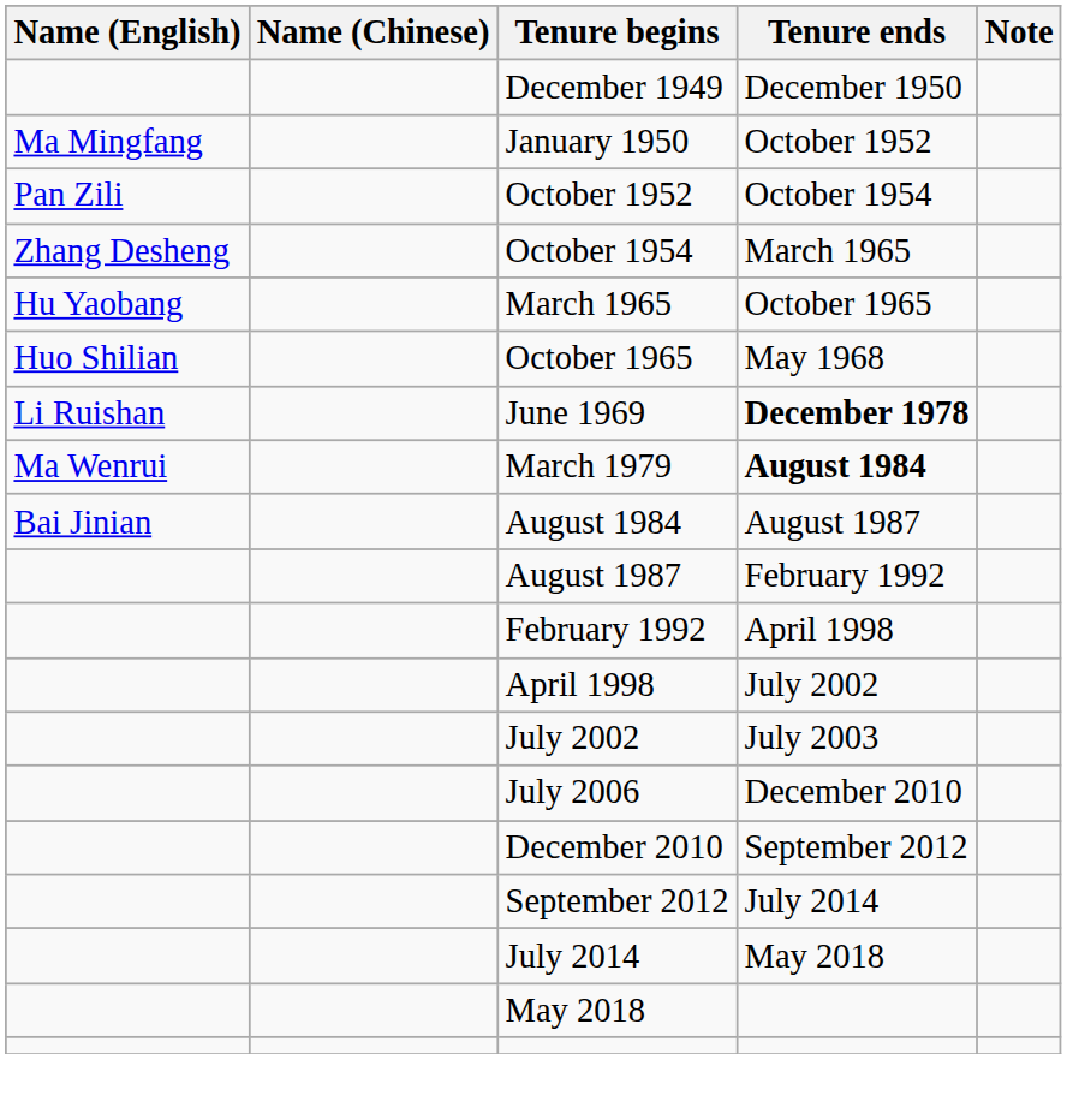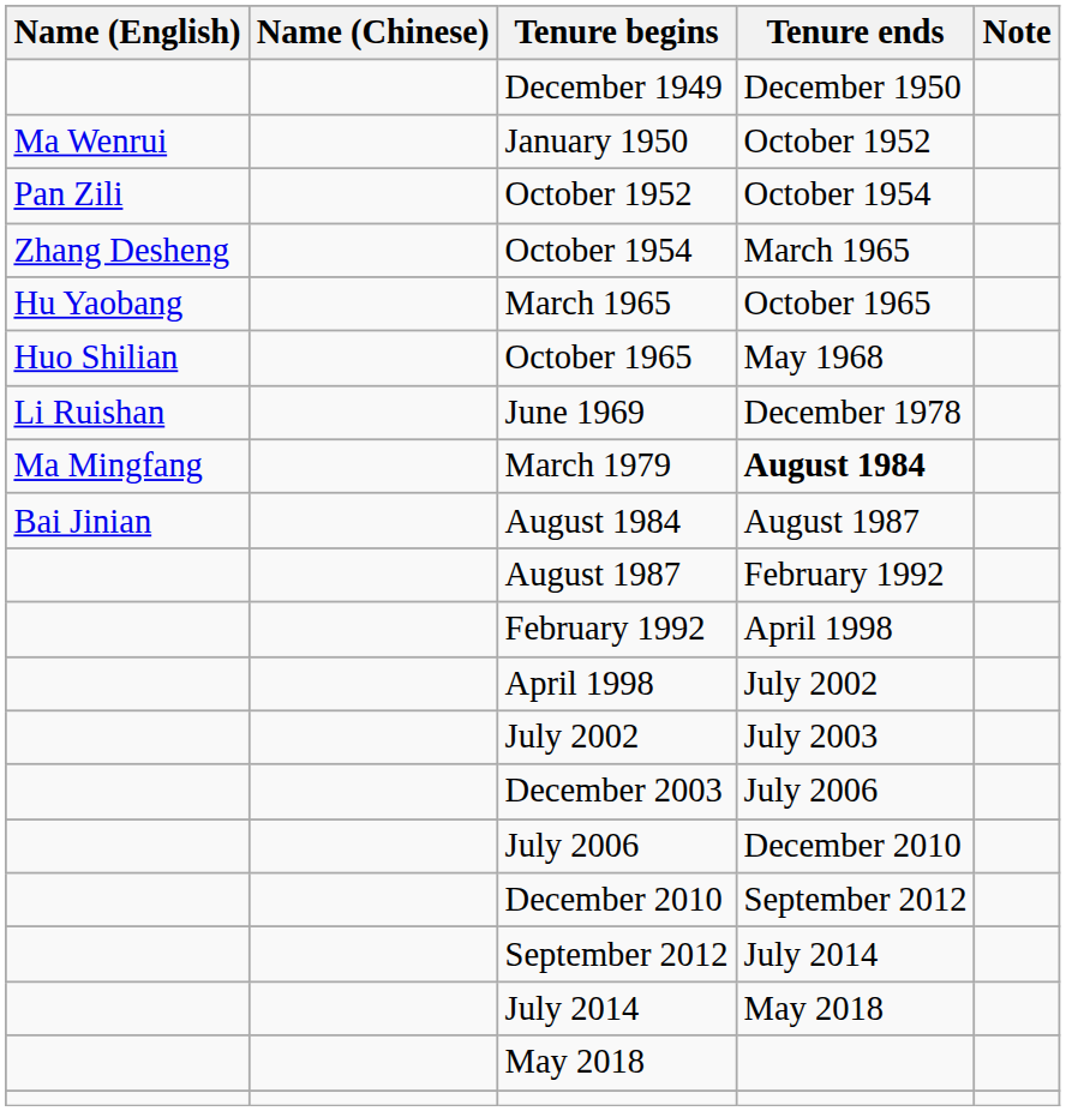January 1950 | Name (English): Ma Mingfang -> Ma Wenrui
June 1969 | Tenure ends: bold -> normal
March 1979 | Name (English): Ma Wenrui -> Ma Mingfang
+ row: December 2003 | July 2006
